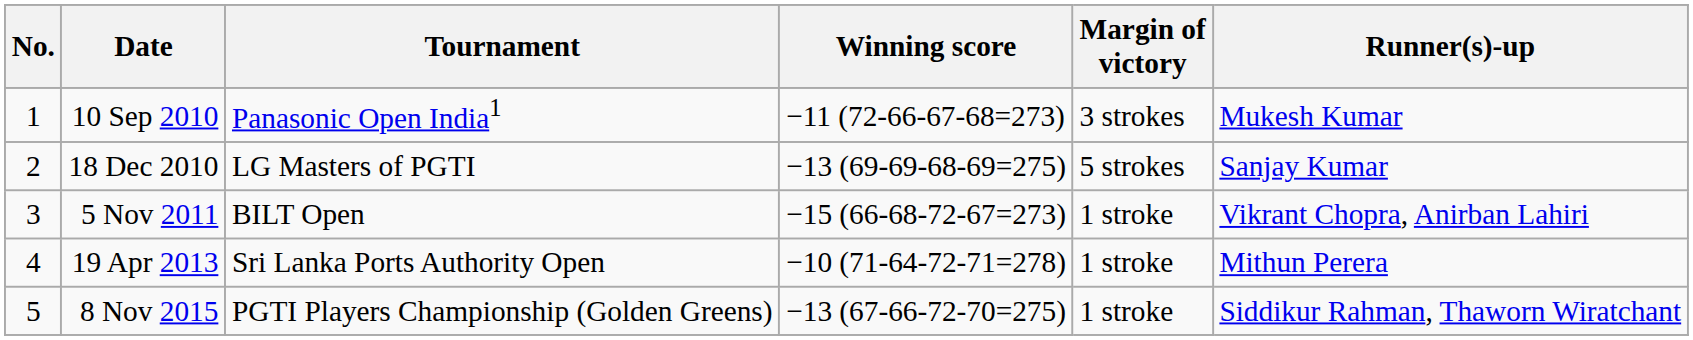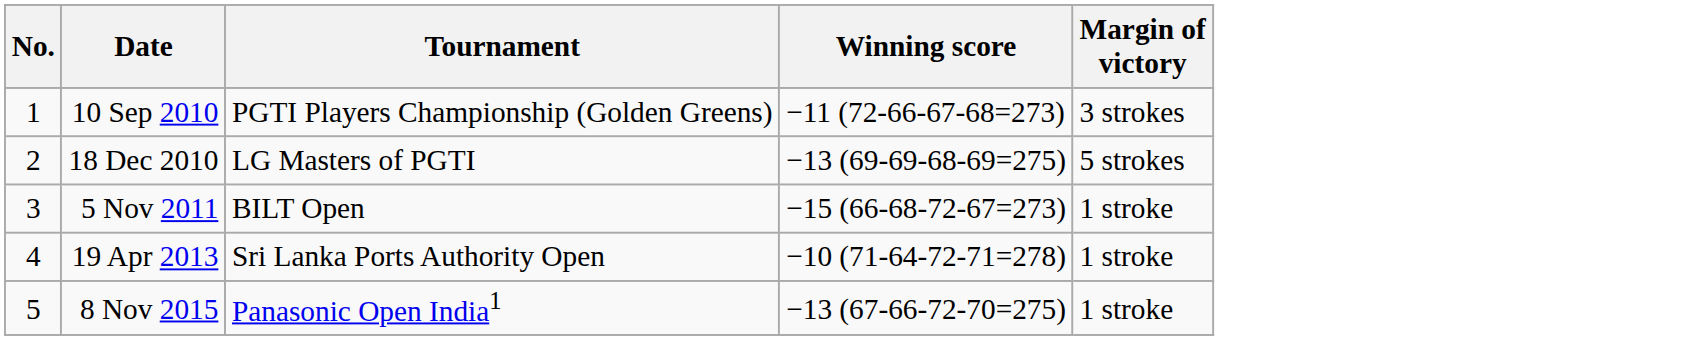- column: Runner(s)-up | Mukesh Kumar | Sanjay Kumar | Vikrant Chopra, Anirban Lahiri | Mithun Perera | Siddikur Rahman, Thaworn Wiratchant
10 Sep 2010 | Tournament: Panasonic Open India1 -> PGTI Players Championship (Golden Greens)
8 Nov 2015 | Tournament: PGTI Players Championship (Golden Greens) -> Panasonic Open India1
